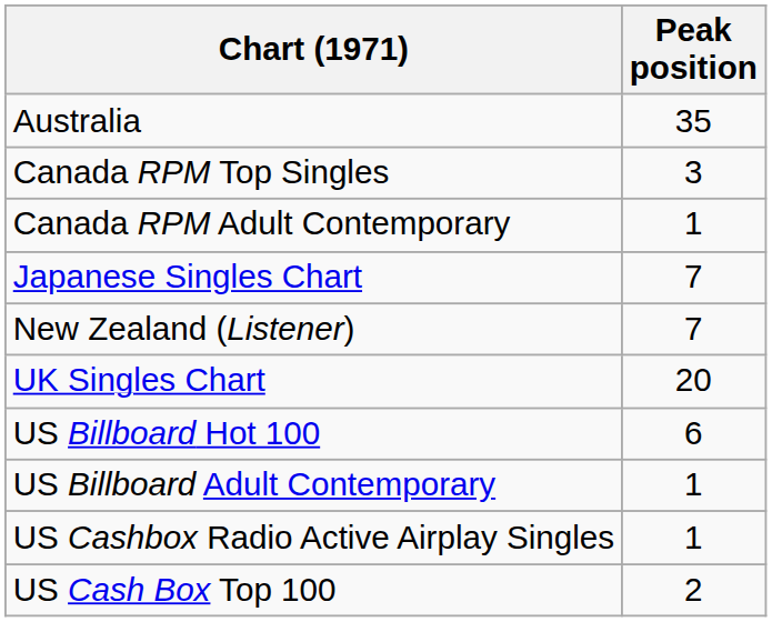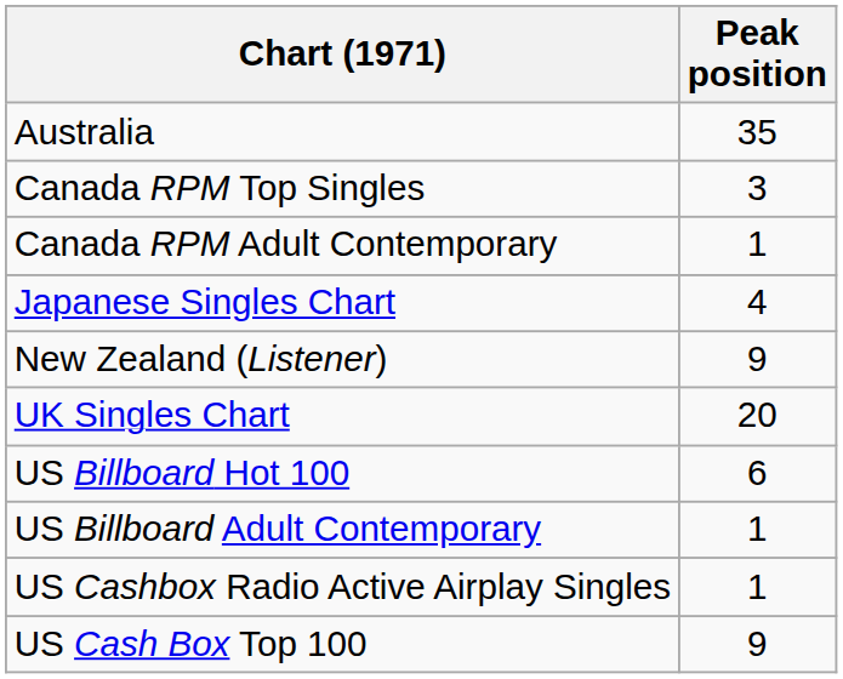Japanese Singles Chart | Peak position: 7 -> 4
New Zealand (Listener) | Peak position: 7 -> 9
US Cash Box Top 100 | Peak position: 2 -> 9
